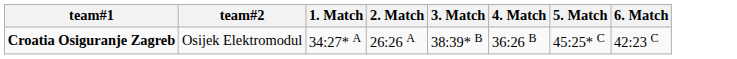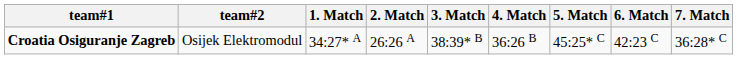+ column: 7. Match | 36:28* C
